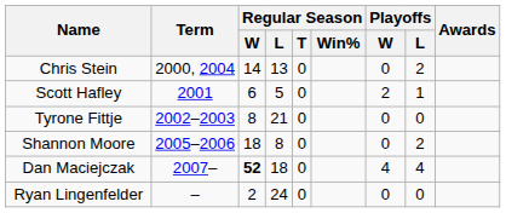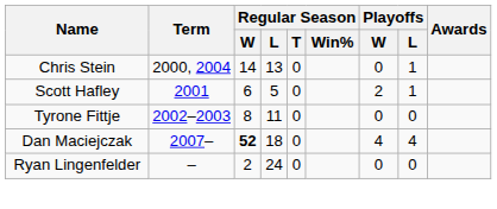Chris Stein | Playoffs / L: 2 -> 1
Tyrone Fittje | Regular Season / L: 21 -> 11
- row: Shannon Moore | 2005–2006 | 18 | 8 | 0 | 0 | 2
